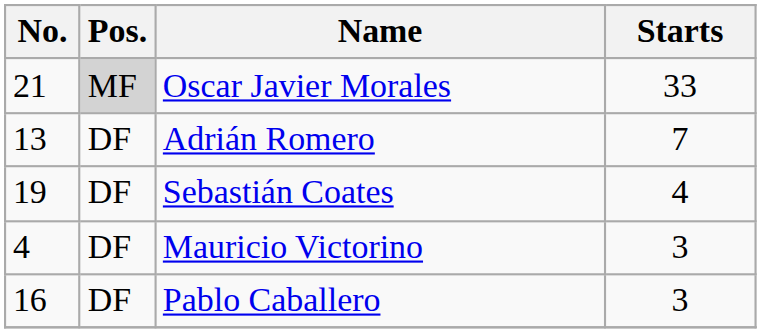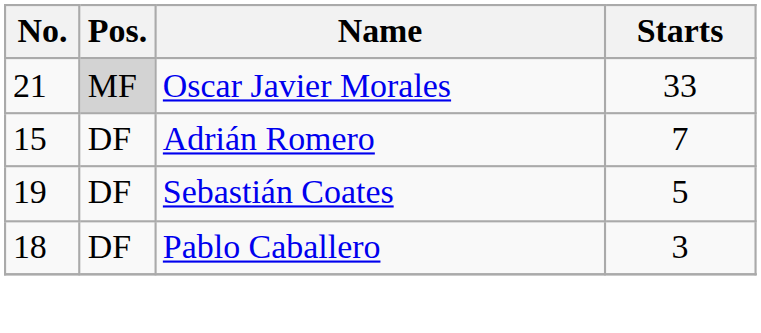Adrián Romero | No.: 13 -> 15
Sebastián Coates | Starts: 4 -> 5
- row: 4 | DF | Mauricio Victorino | 3
Pablo Caballero | No.: 16 -> 18
